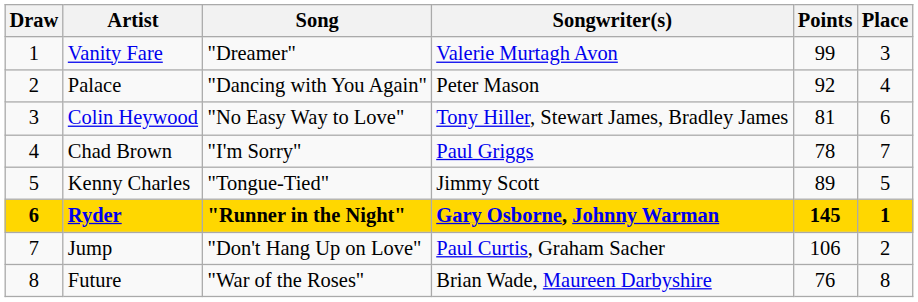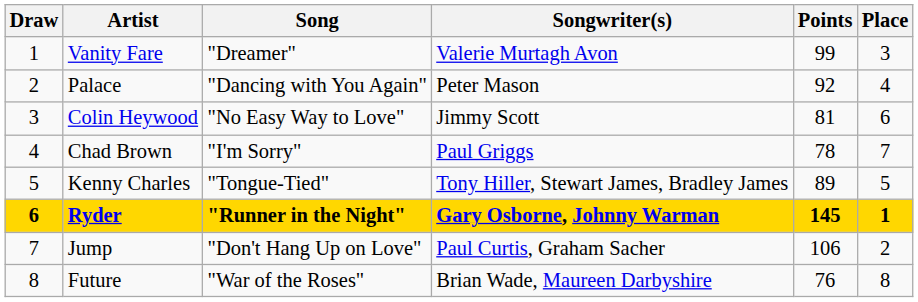Colin Heywood | Songwriter(s): Tony Hiller, Stewart James, Bradley James -> Jimmy Scott
Kenny Charles | Songwriter(s): Jimmy Scott -> Tony Hiller, Stewart James, Bradley James
